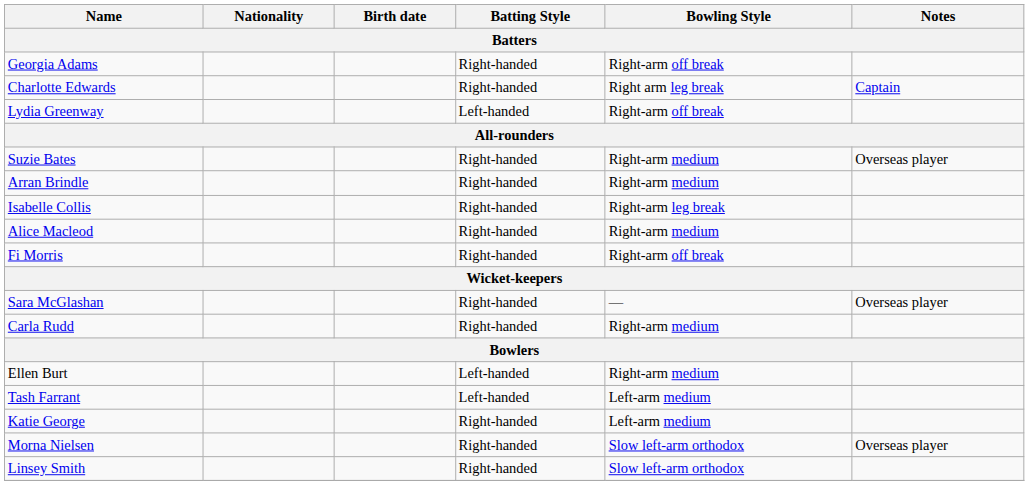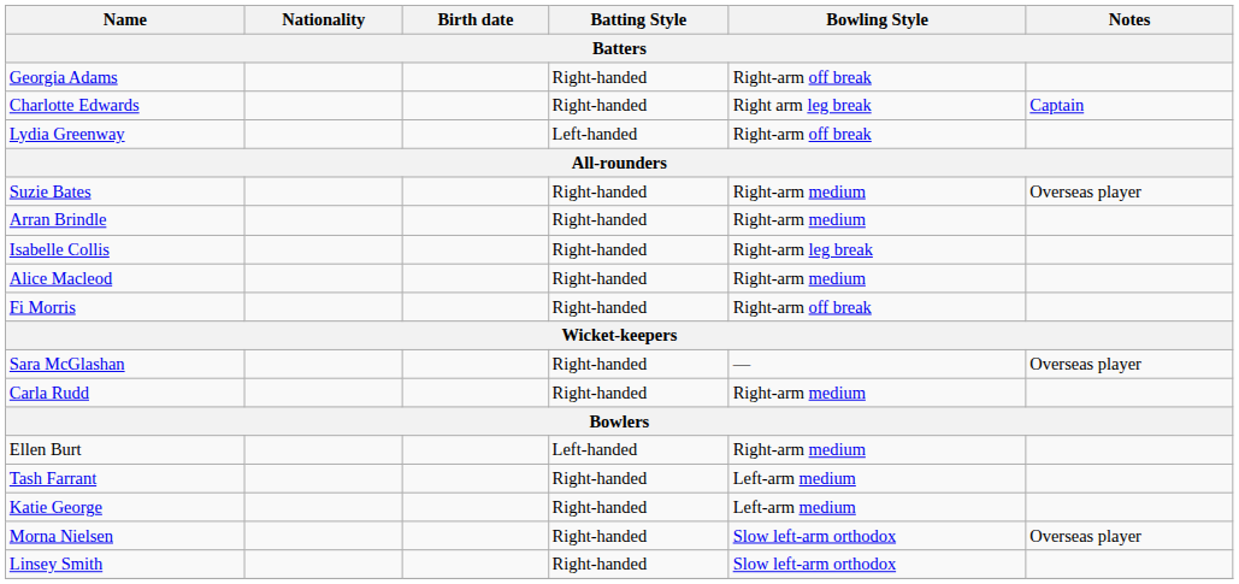Tash Farrant | Batting Style: Left-handed -> Right-handed
